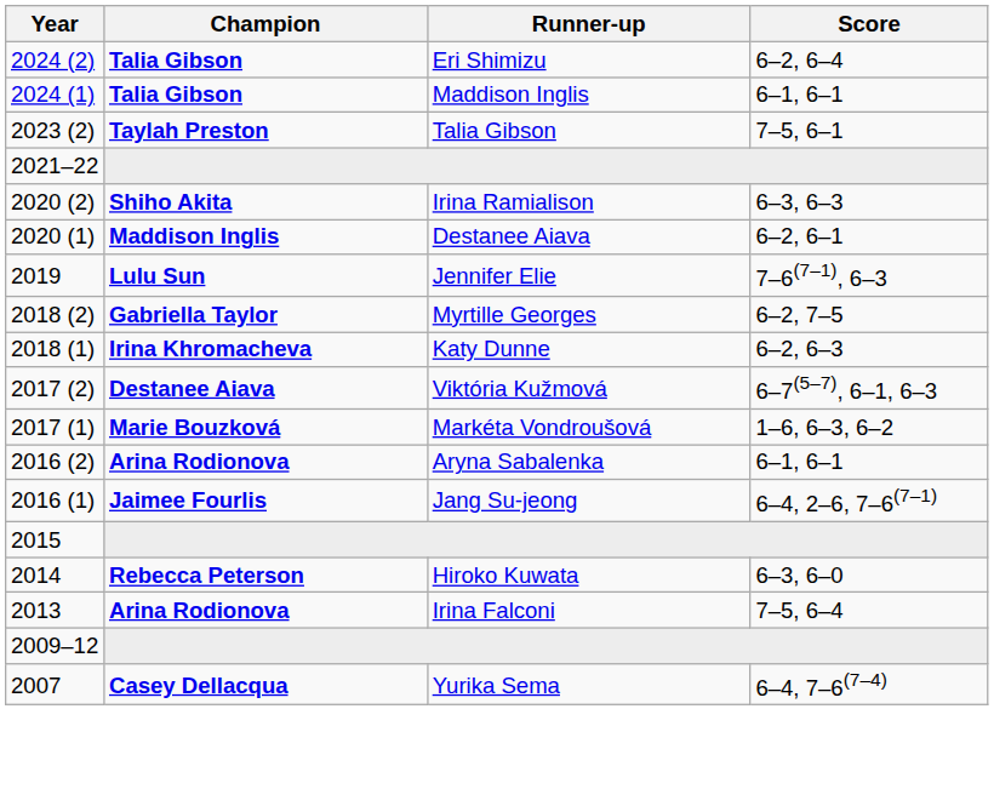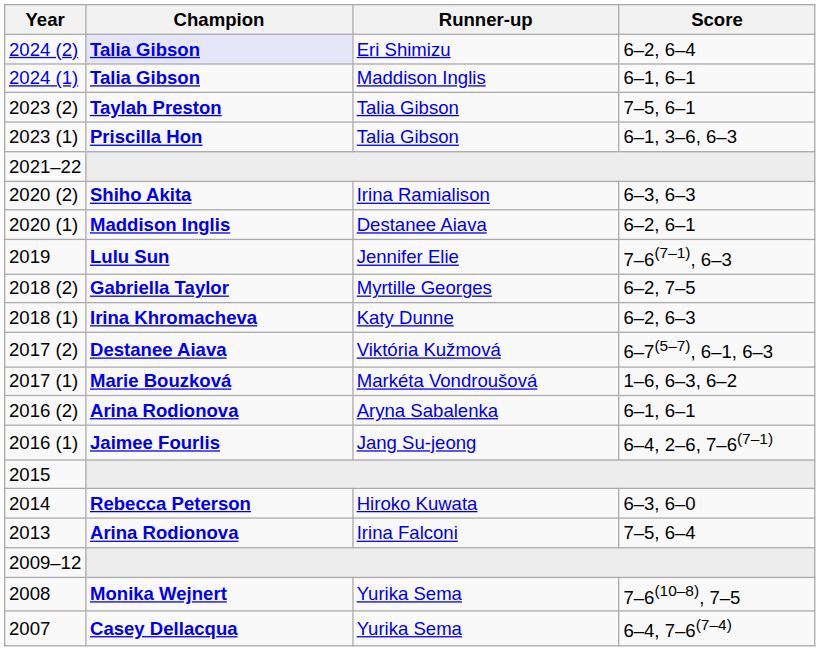2024 (2) | Champion: no background -> lavender background
+ row: 2023 (1) | Priscilla Hon | Talia Gibson | 6–1, 3–6, 6–3
+ row: 2008 | Monika Wejnert | Yurika Sema | 7–6(10–8), 7–5
